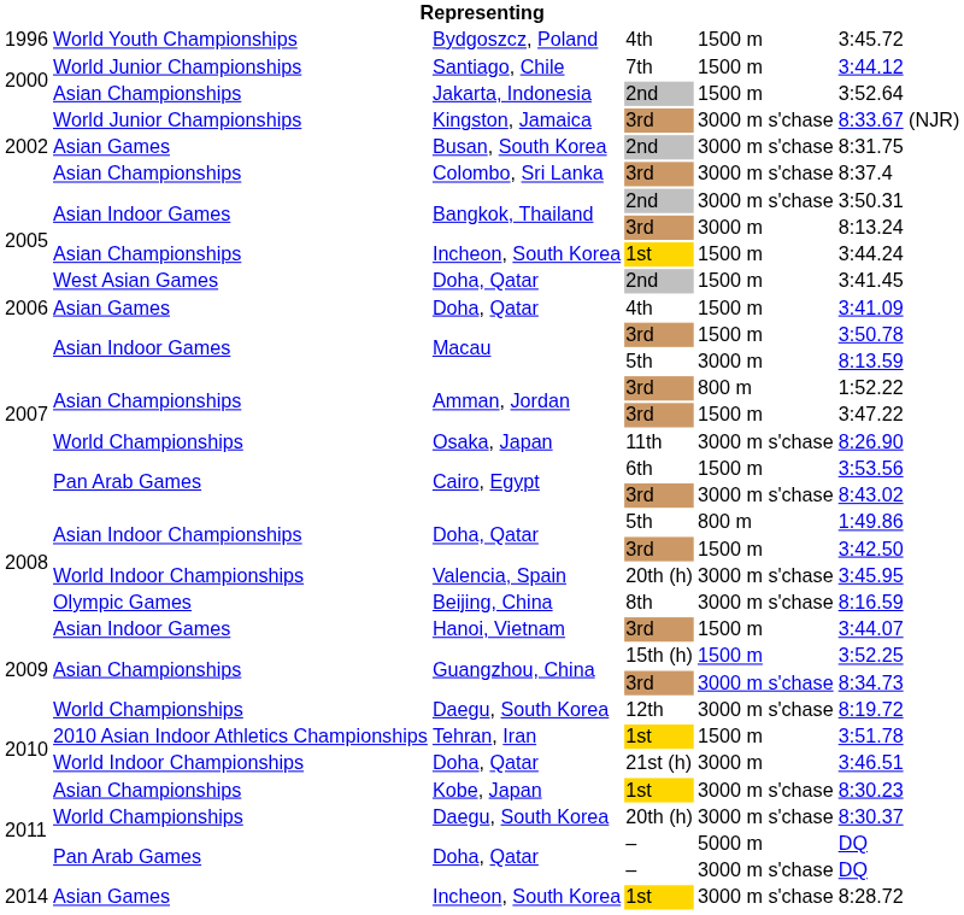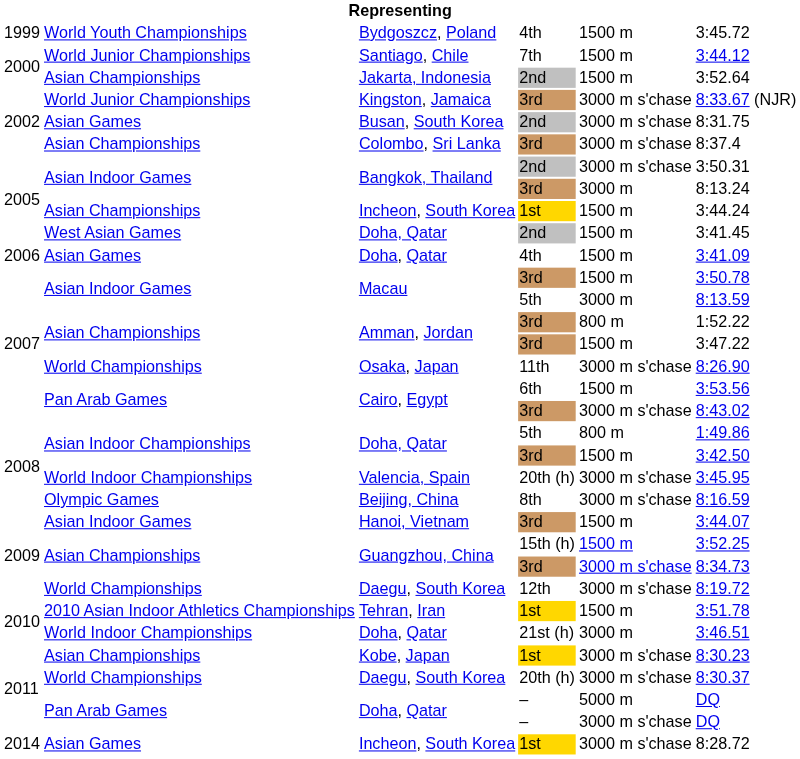Bydgoszcz, Poland | column 1: 1996 -> 1999
